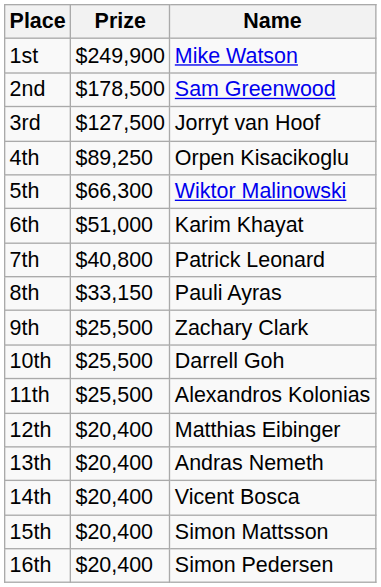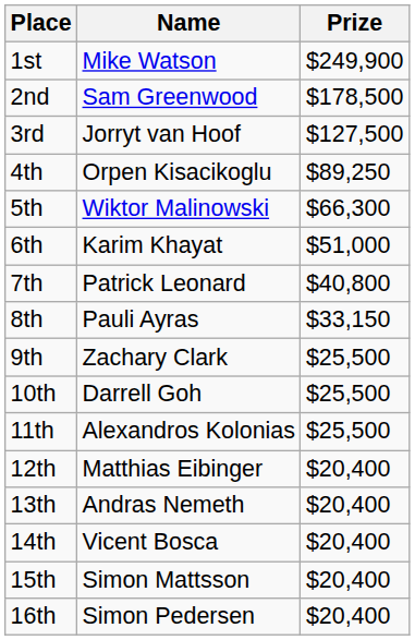columns swapped: Name <-> Prize
